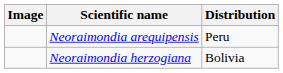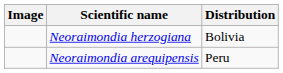rows swapped: Neoraimondia arequipensis <-> Neoraimondia herzogiana
